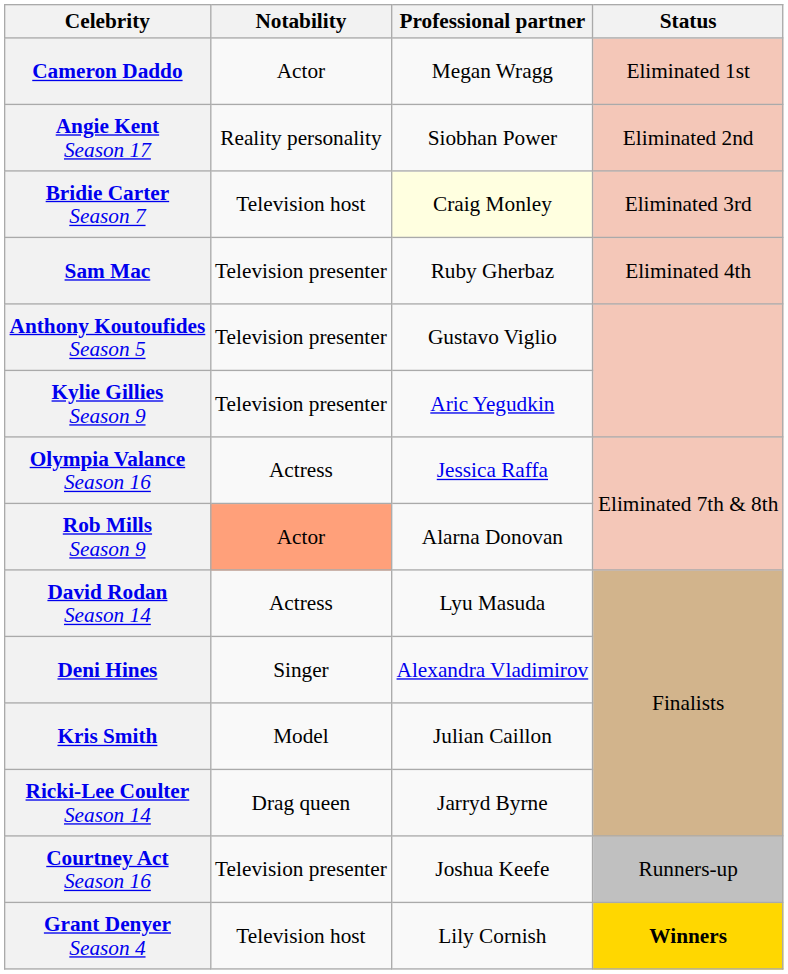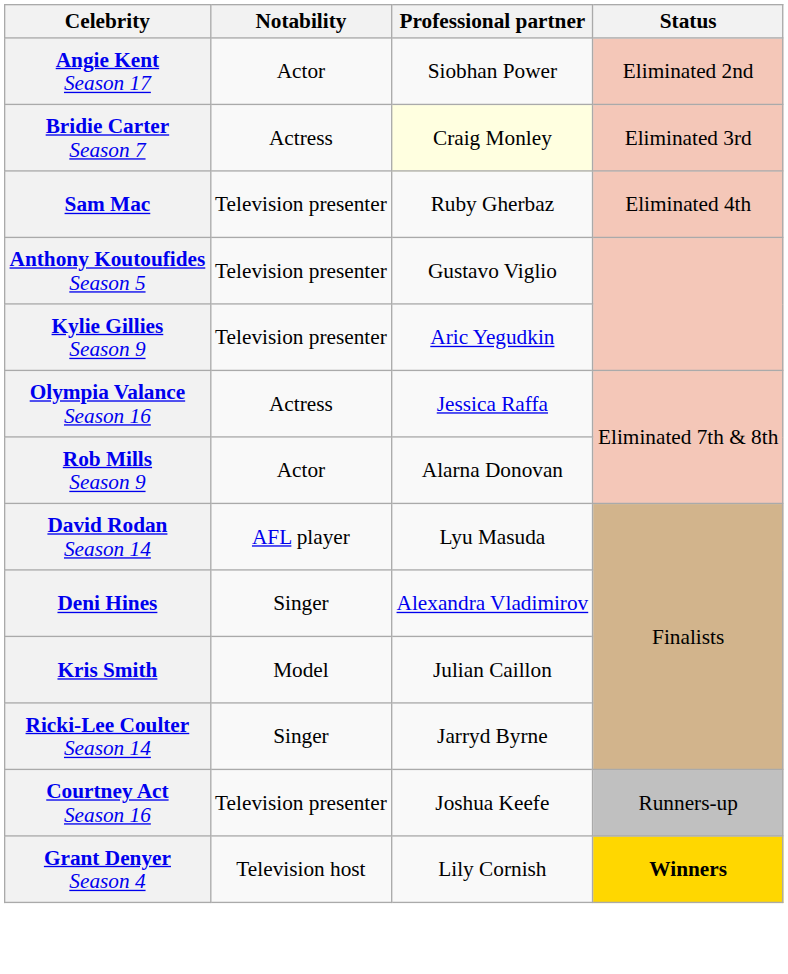- row: Cameron Daddo | Actor | Megan Wragg | Eliminated 1st
Angie Kent Season 17 | Notability: Reality personality -> Actor
Bridie Carter Season 7 | Notability: Television host -> Actress
Rob Mills Season 9 | Notability: lightsalmon background -> no background
David Rodan Season 14 | Notability: Actress -> AFL player
Ricki-Lee Coulter Season 14 | Notability: Drag queen -> Singer
